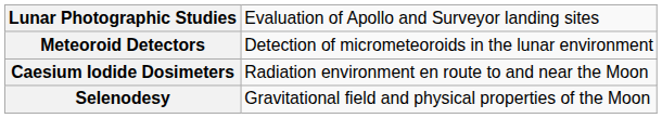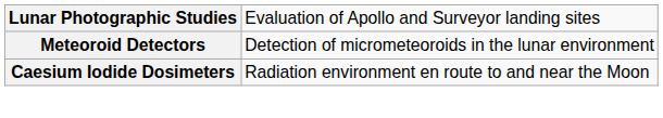- row: Selenodesy | Gravitational field and physical properties of the Moon
